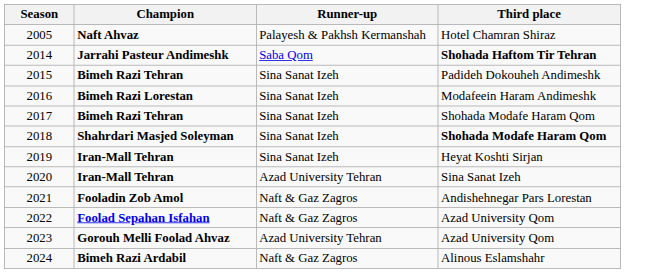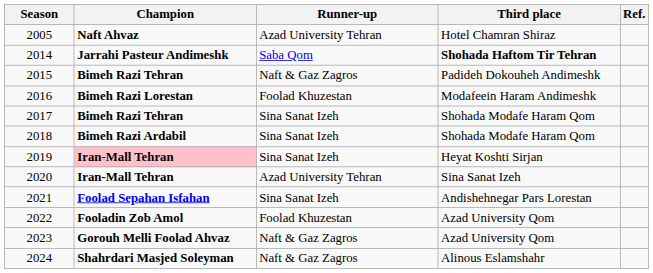+ column: Ref.
2005 | Runner-up: Palayesh & Pakhsh Kermanshah -> Azad University Tehran
2015 | Runner-up: Sina Sanat Izeh -> Naft & Gaz Zagros
2016 | Runner-up: Sina Sanat Izeh -> Foolad Khuzestan
2018 | Champion: Shahrdari Masjed Soleyman -> Bimeh Razi Ardabil
2018 | Third place: bold -> normal
2019 | Champion: no background -> pink background
2021 | Champion: Fooladin Zob Amol -> Foolad Sepahan Isfahan
2021 | Runner-up: Naft & Gaz Zagros -> Sina Sanat Izeh
2022 | Champion: Foolad Sepahan Isfahan -> Fooladin Zob Amol
2022 | Runner-up: Naft & Gaz Zagros -> Foolad Khuzestan
2023 | Runner-up: Azad University Tehran -> Naft & Gaz Zagros
2024 | Champion: Bimeh Razi Ardabil -> Shahrdari Masjed Soleyman
